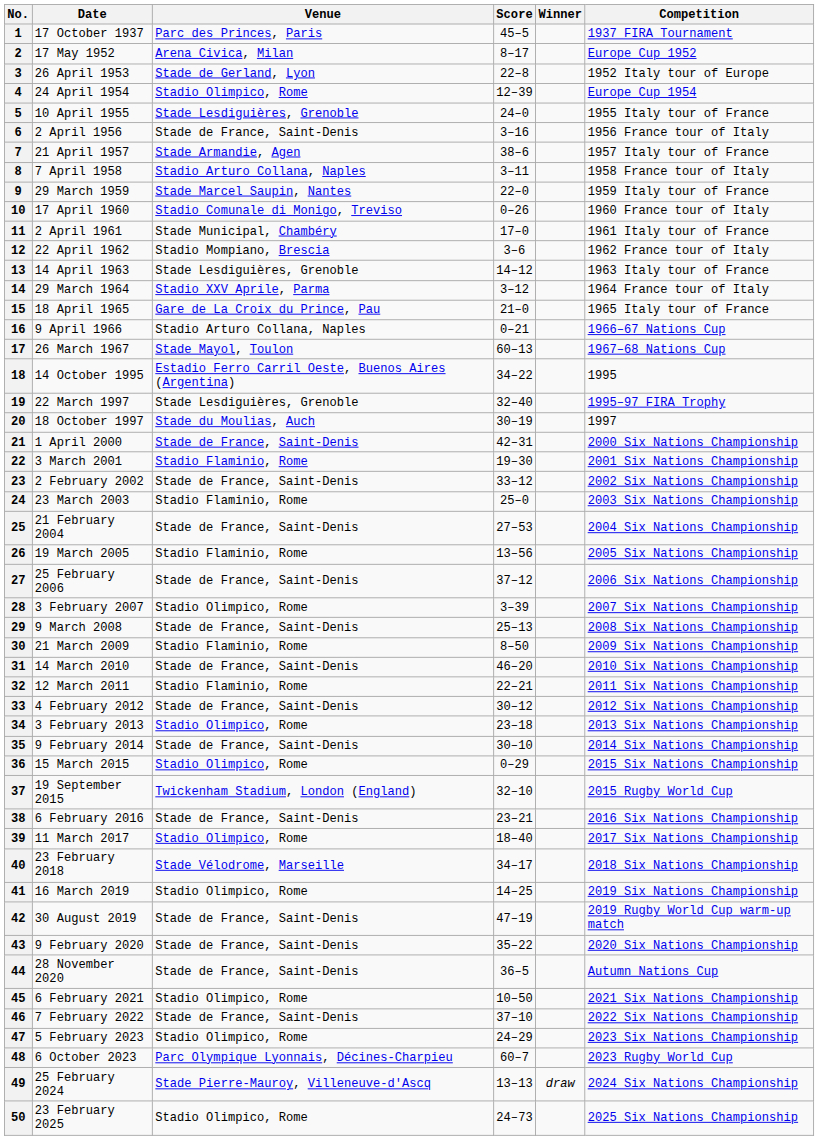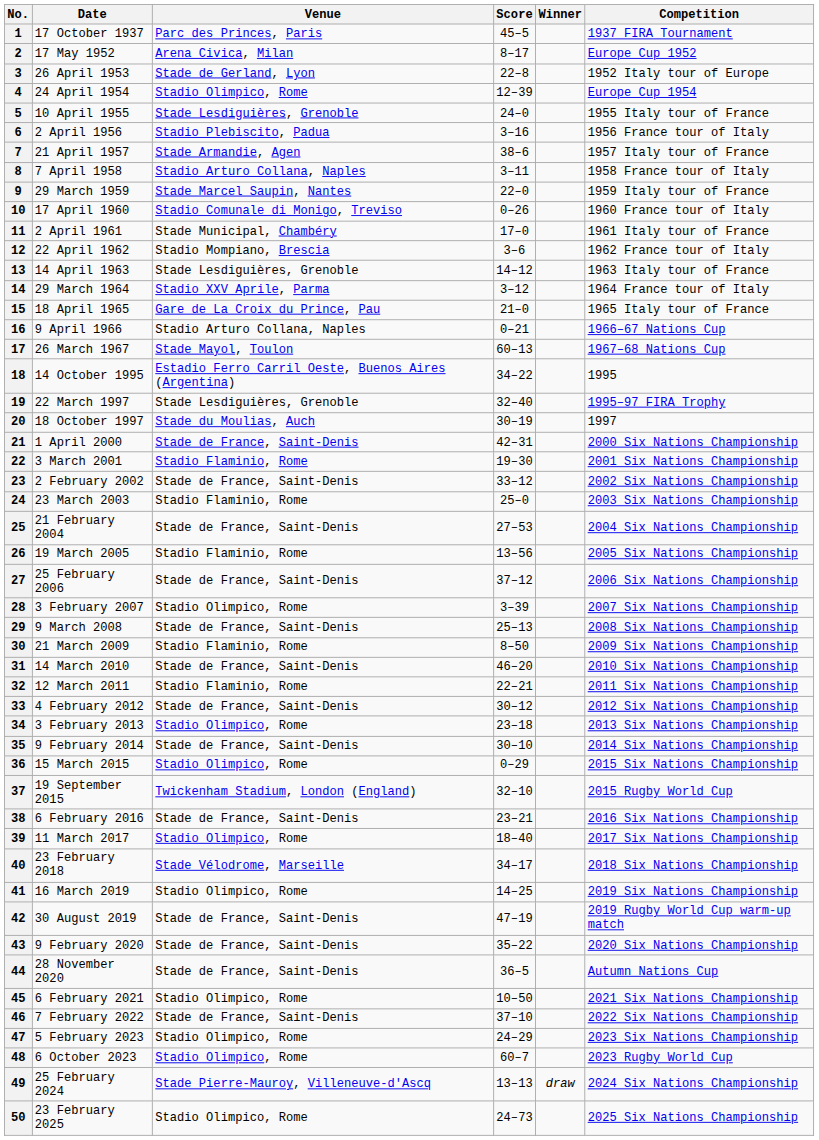6 | Venue: Stade de France, Saint-Denis -> Stadio Plebiscito, Padua
48 | Venue: Parc Olympique Lyonnais, Décines-Charpieu -> Stadio Olimpico, Rome
